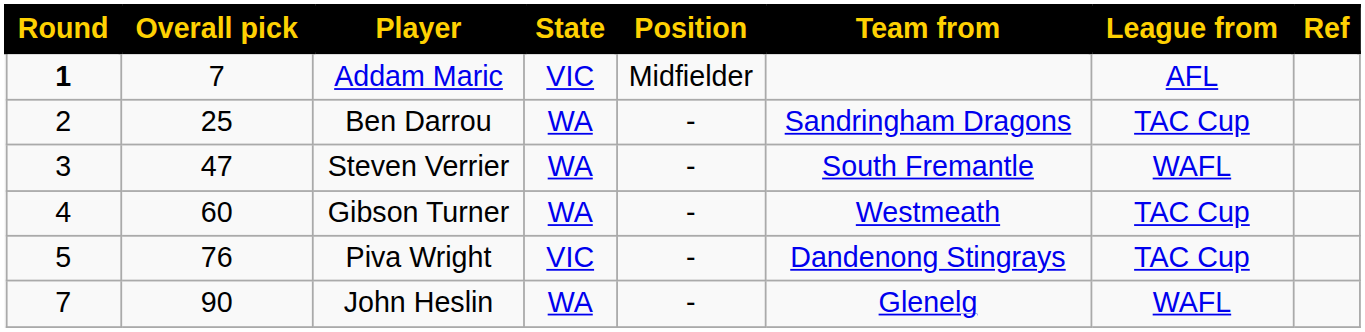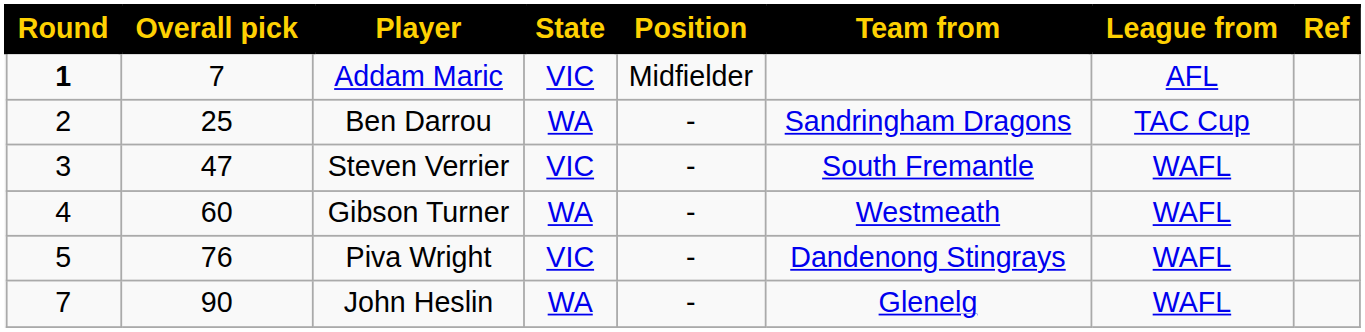Steven Verrier | State: WA -> VIC
Gibson Turner | League from: TAC Cup -> WAFL
Piva Wright | League from: TAC Cup -> WAFL
